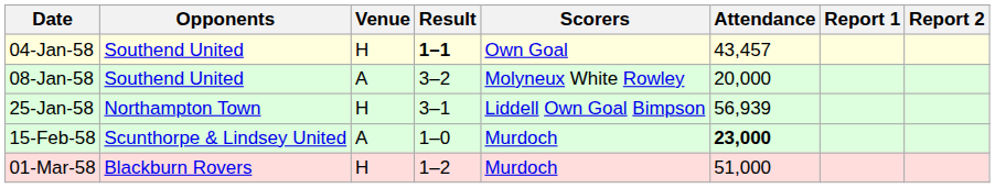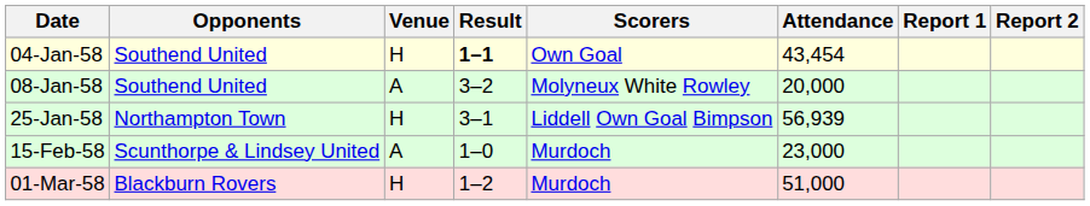04-Jan-58 | Attendance: 43,457 -> 43,454
15-Feb-58 | Attendance: bold -> normal
